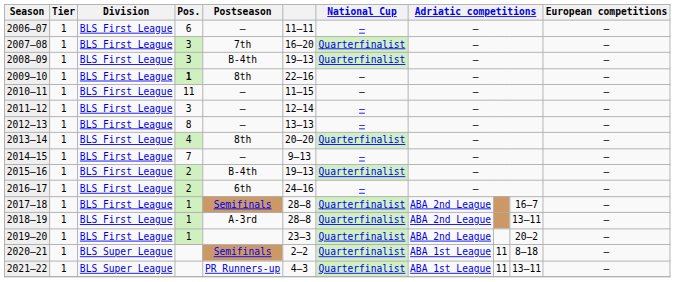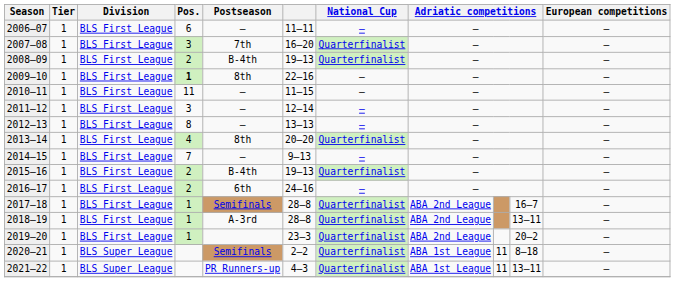2008–09 | Pos.: 3 -> 2
